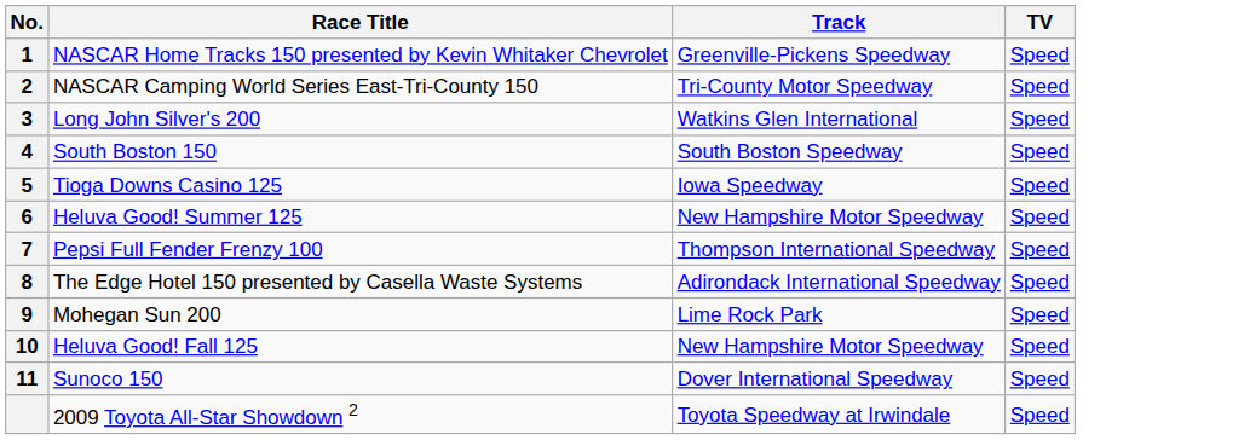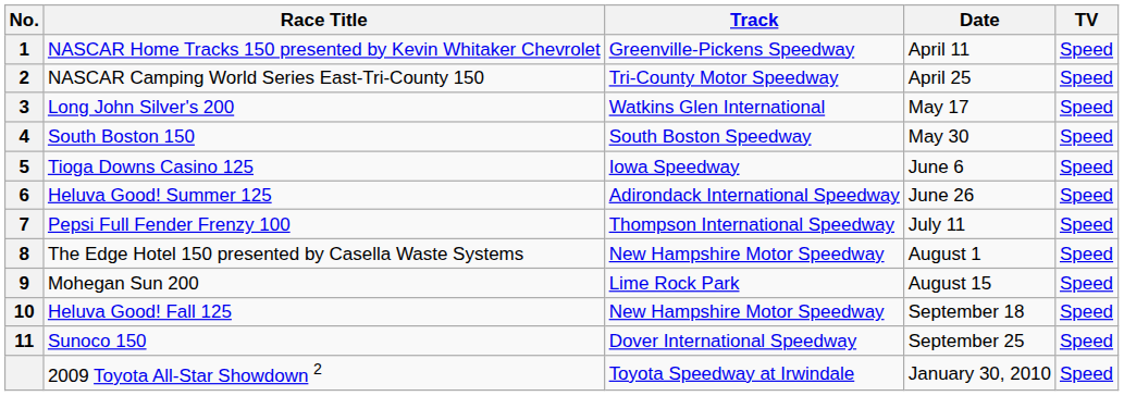+ column: Date | April 11 | April 25 | May 17 | May 30 | June 6 | June 26 | July 11 | August 1 | August 15 | September 18 | September 25 | January 30, 2010
Heluva Good! Summer 125 | Track: New Hampshire Motor Speedway -> Adirondack International Speedway
The Edge Hotel 150 presented by Casella Waste Systems | Track: Adirondack International Speedway -> New Hampshire Motor Speedway
